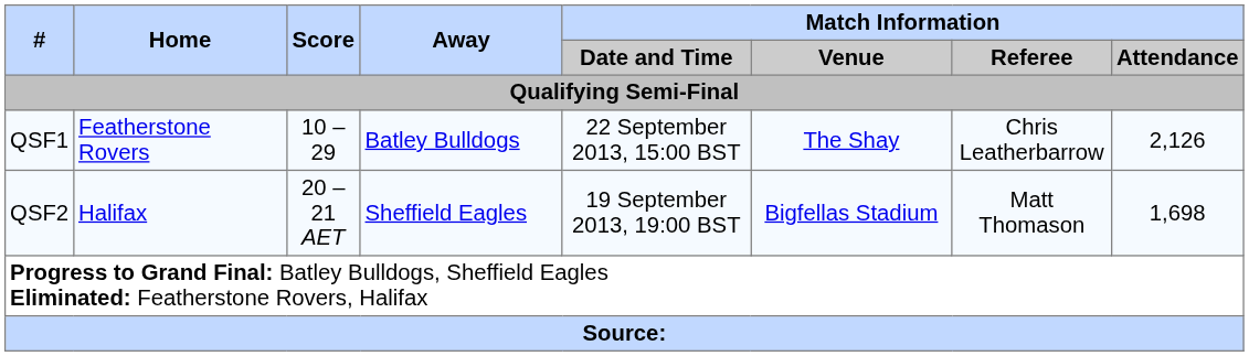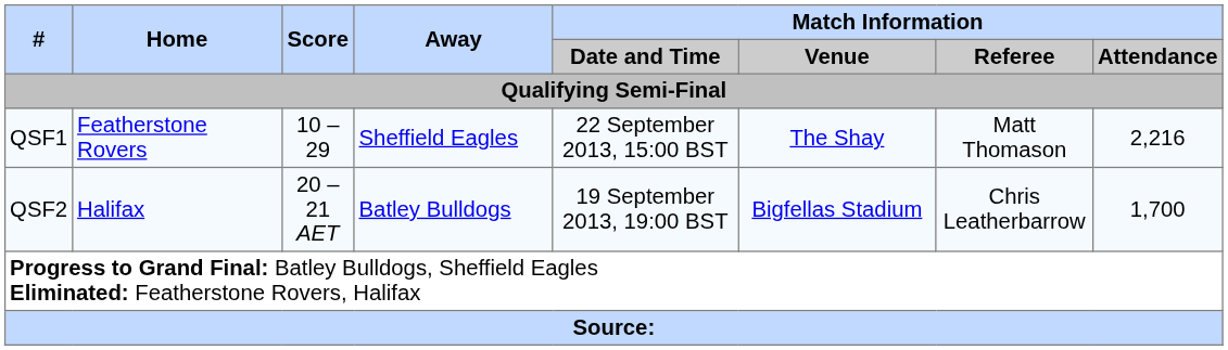QSF1 | Away: Batley Bulldogs -> Sheffield Eagles
QSF1 | Match Information / Referee: Chris Leatherbarrow -> Matt Thomason
QSF1 | Match Information / Attendance: 2,126 -> 2,216
QSF2 | Away: Sheffield Eagles -> Batley Bulldogs
QSF2 | Match Information / Referee: Matt Thomason -> Chris Leatherbarrow
QSF2 | Match Information / Attendance: 1,698 -> 1,700
